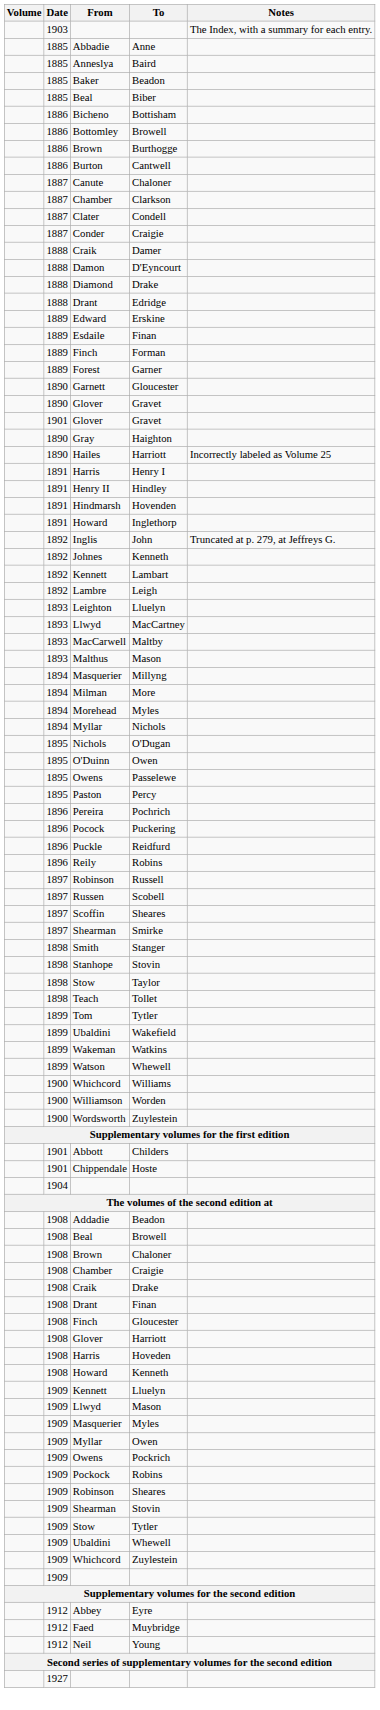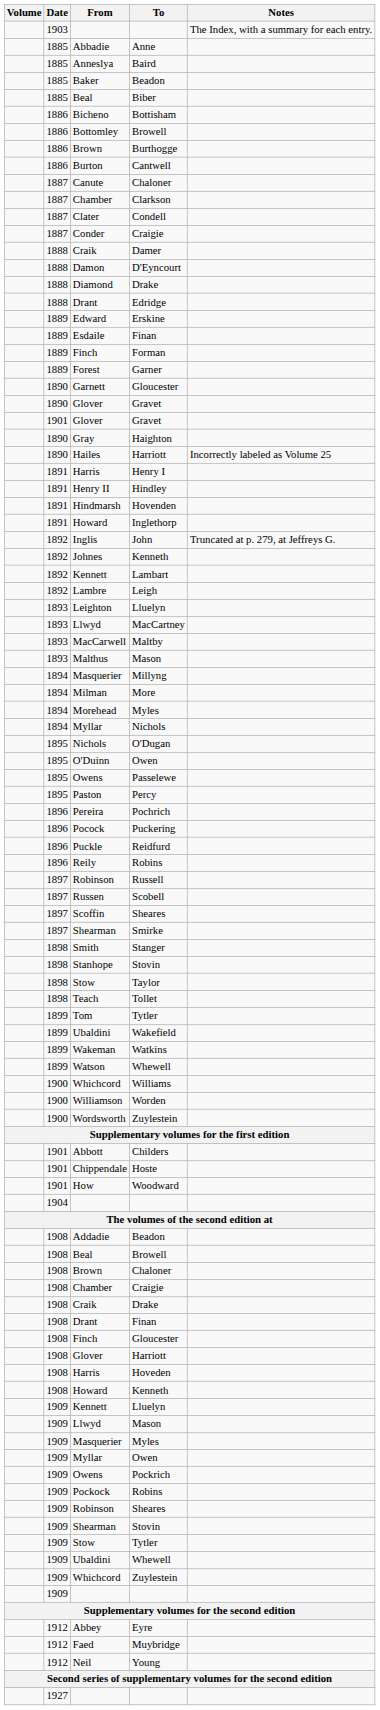+ row: 1901 | How | Woodward
